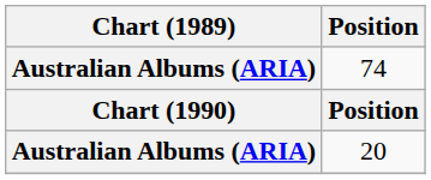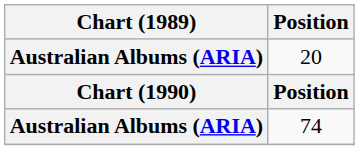rows swapped: 20 <-> 74
